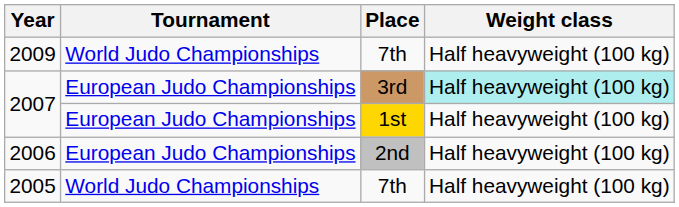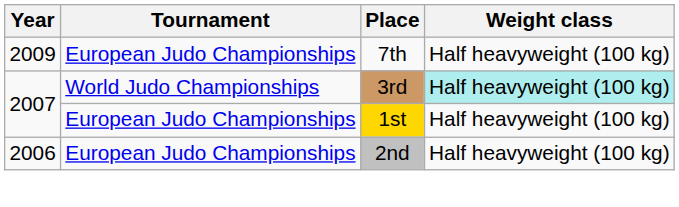2009 | Tournament: World Judo Championships -> European Judo Championships
2007 / 3rd | Tournament: European Judo Championships -> World Judo Championships
- row: 2005 | World Judo Championships | 7th | Half heavyweight (100 kg)
